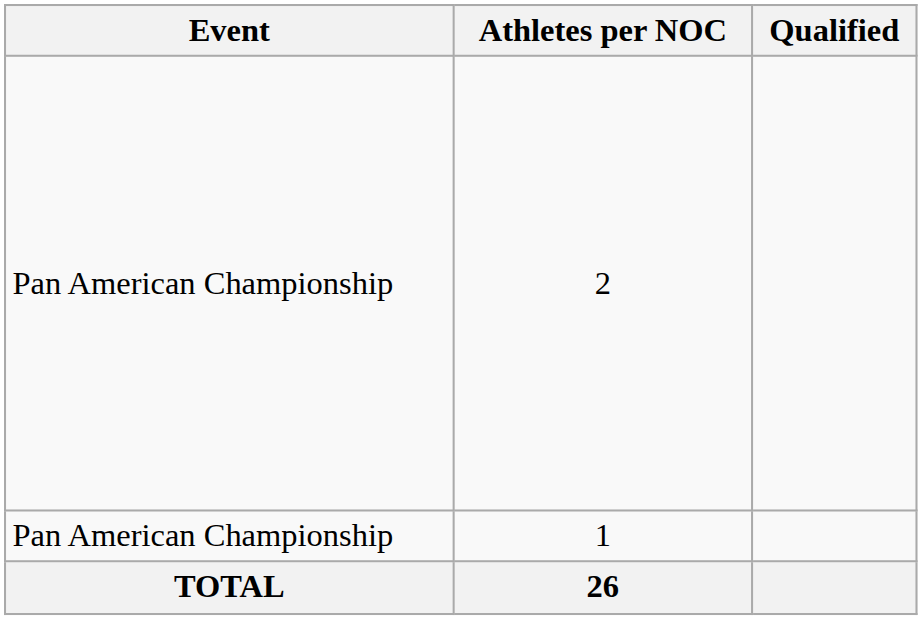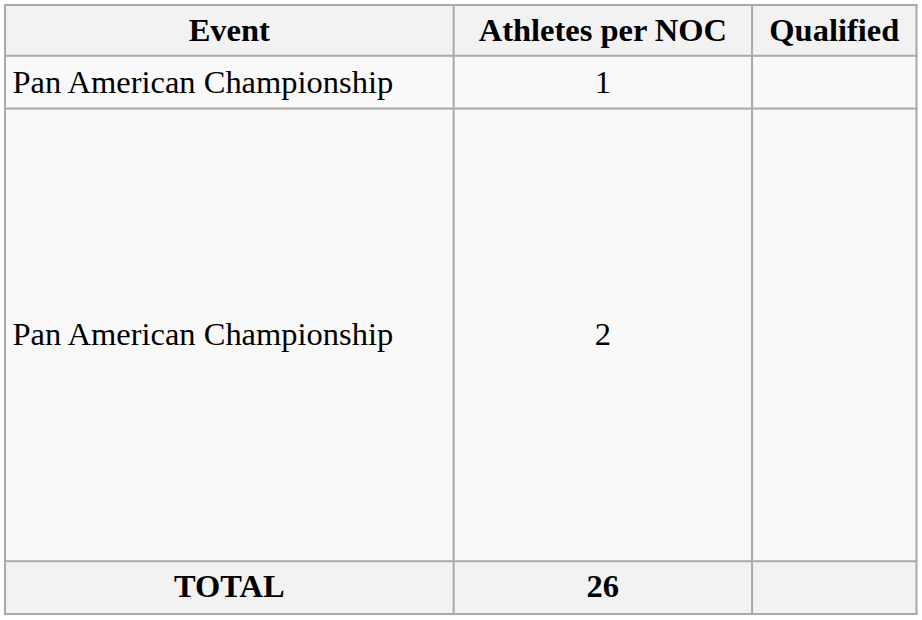rows swapped: 2 <-> 1
